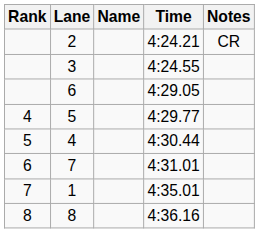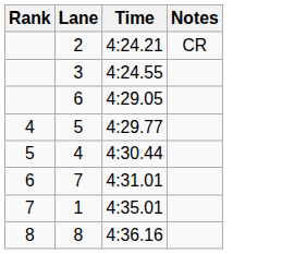- column: Name
